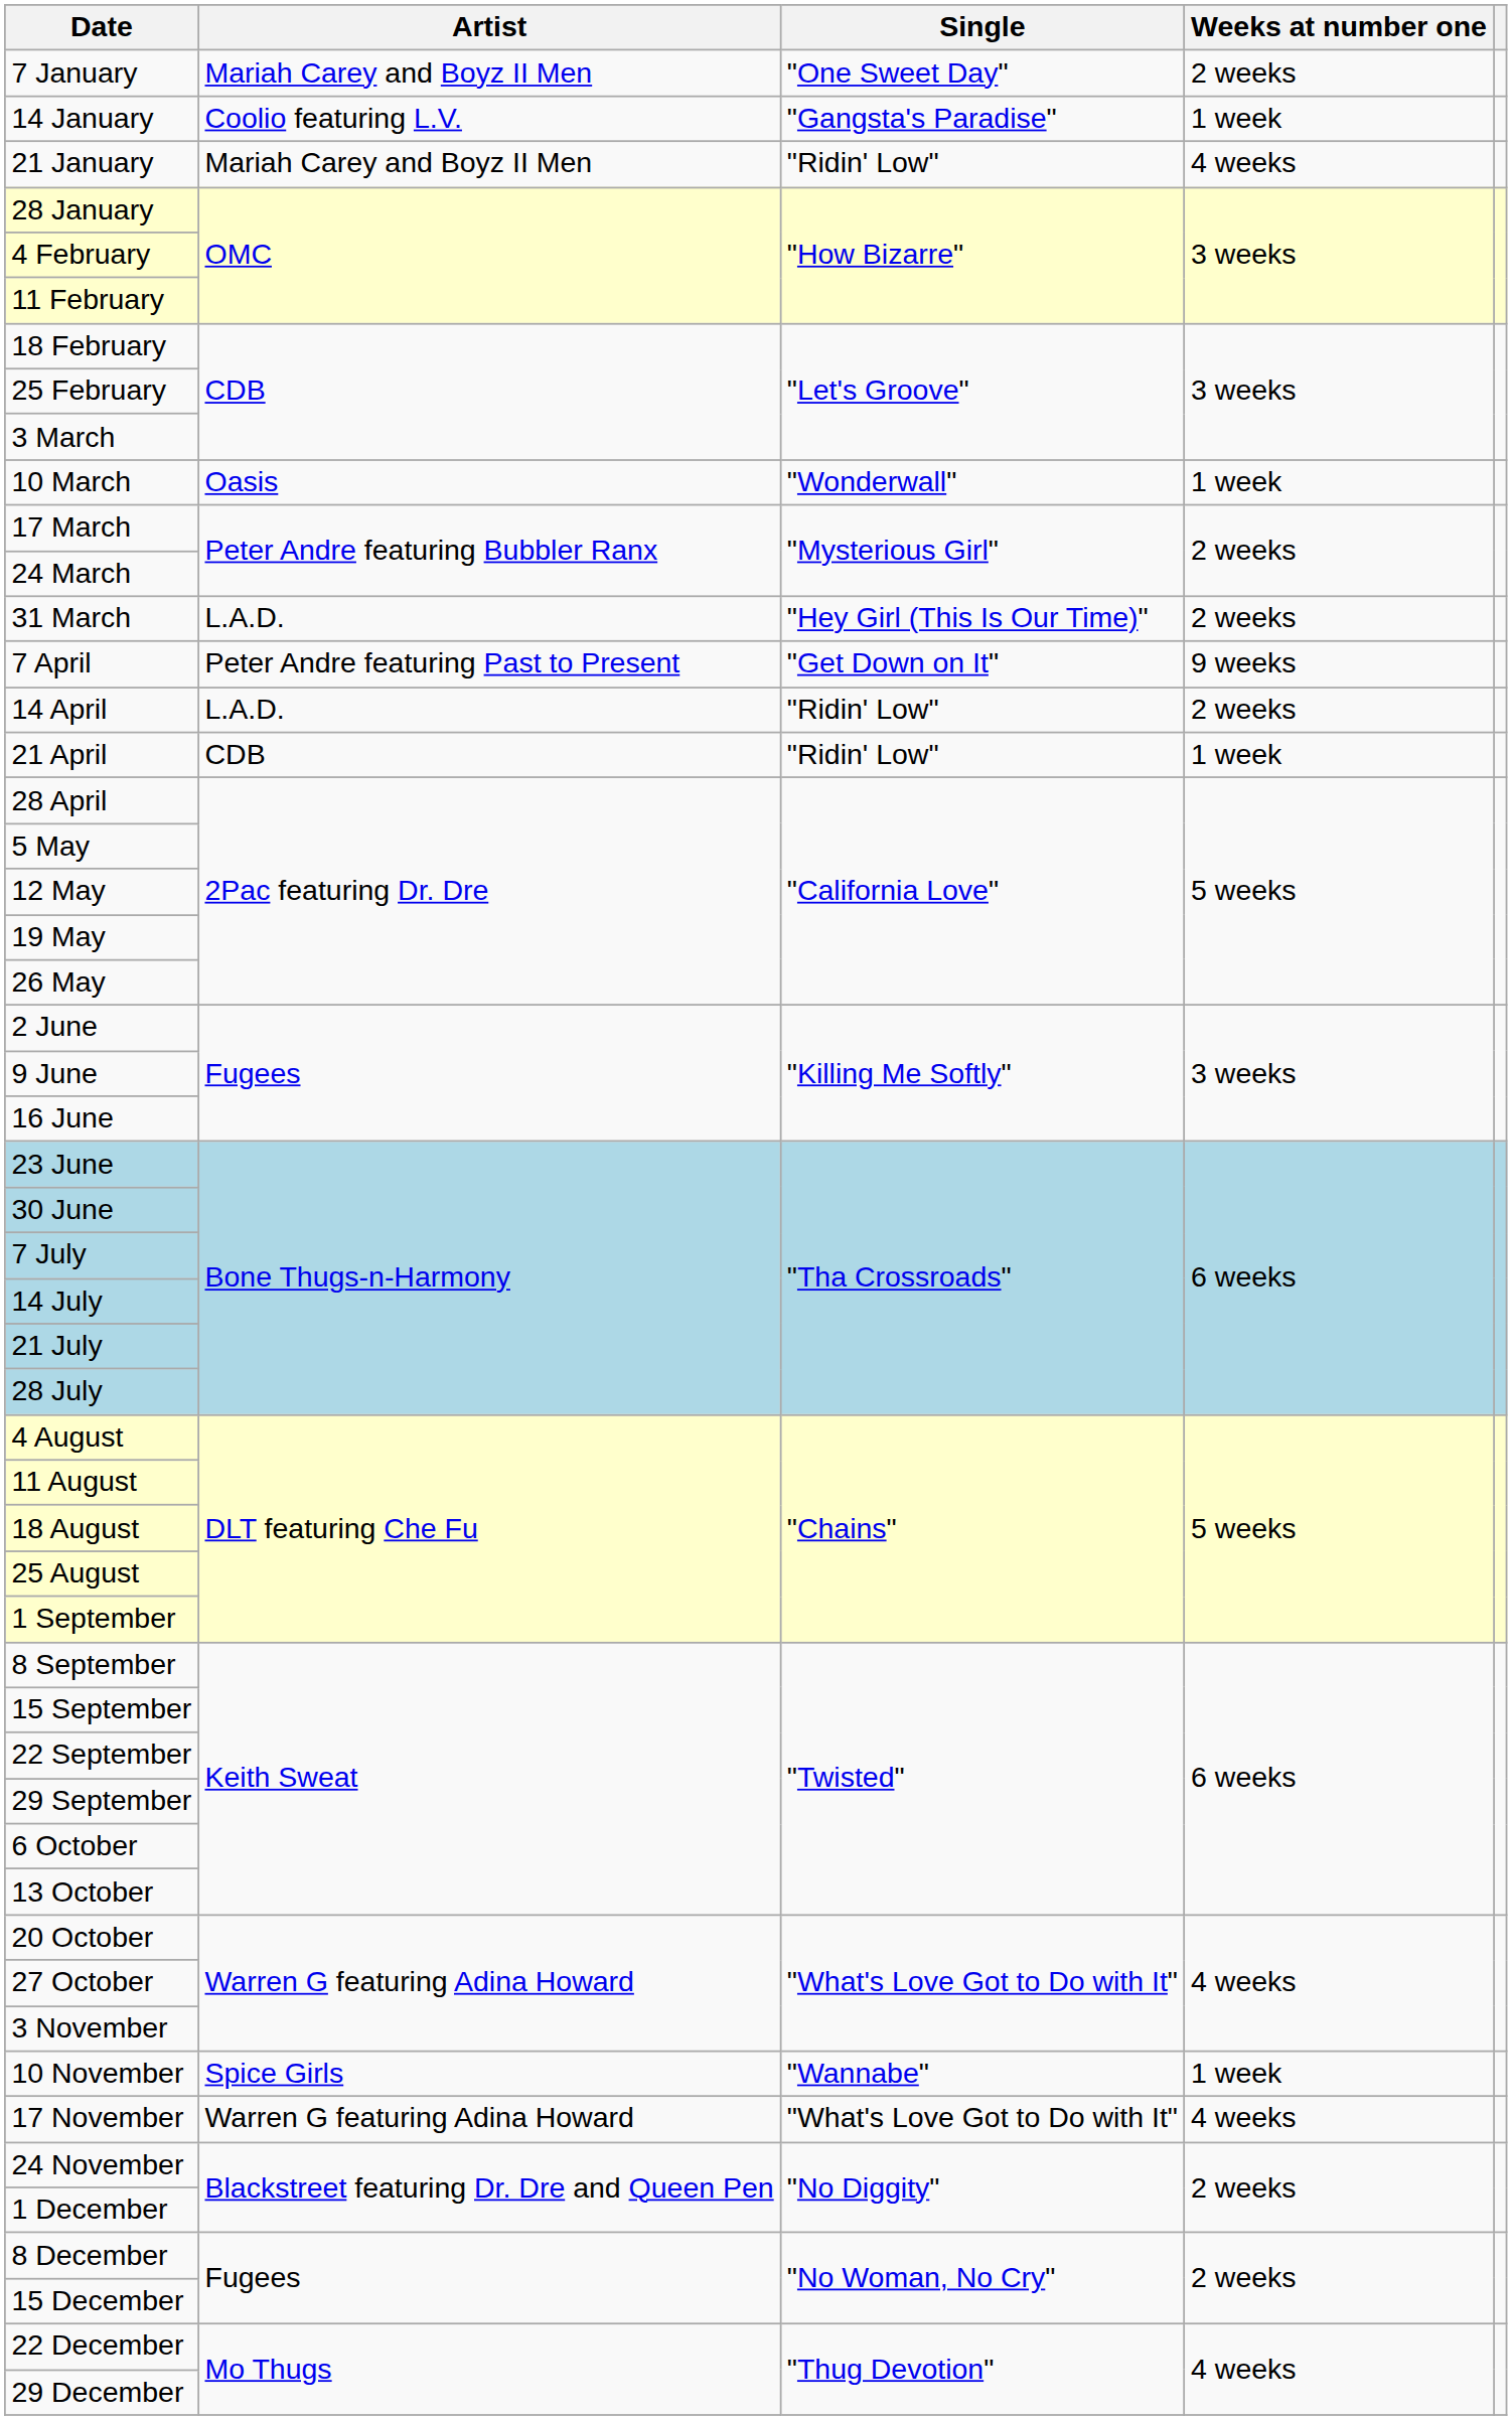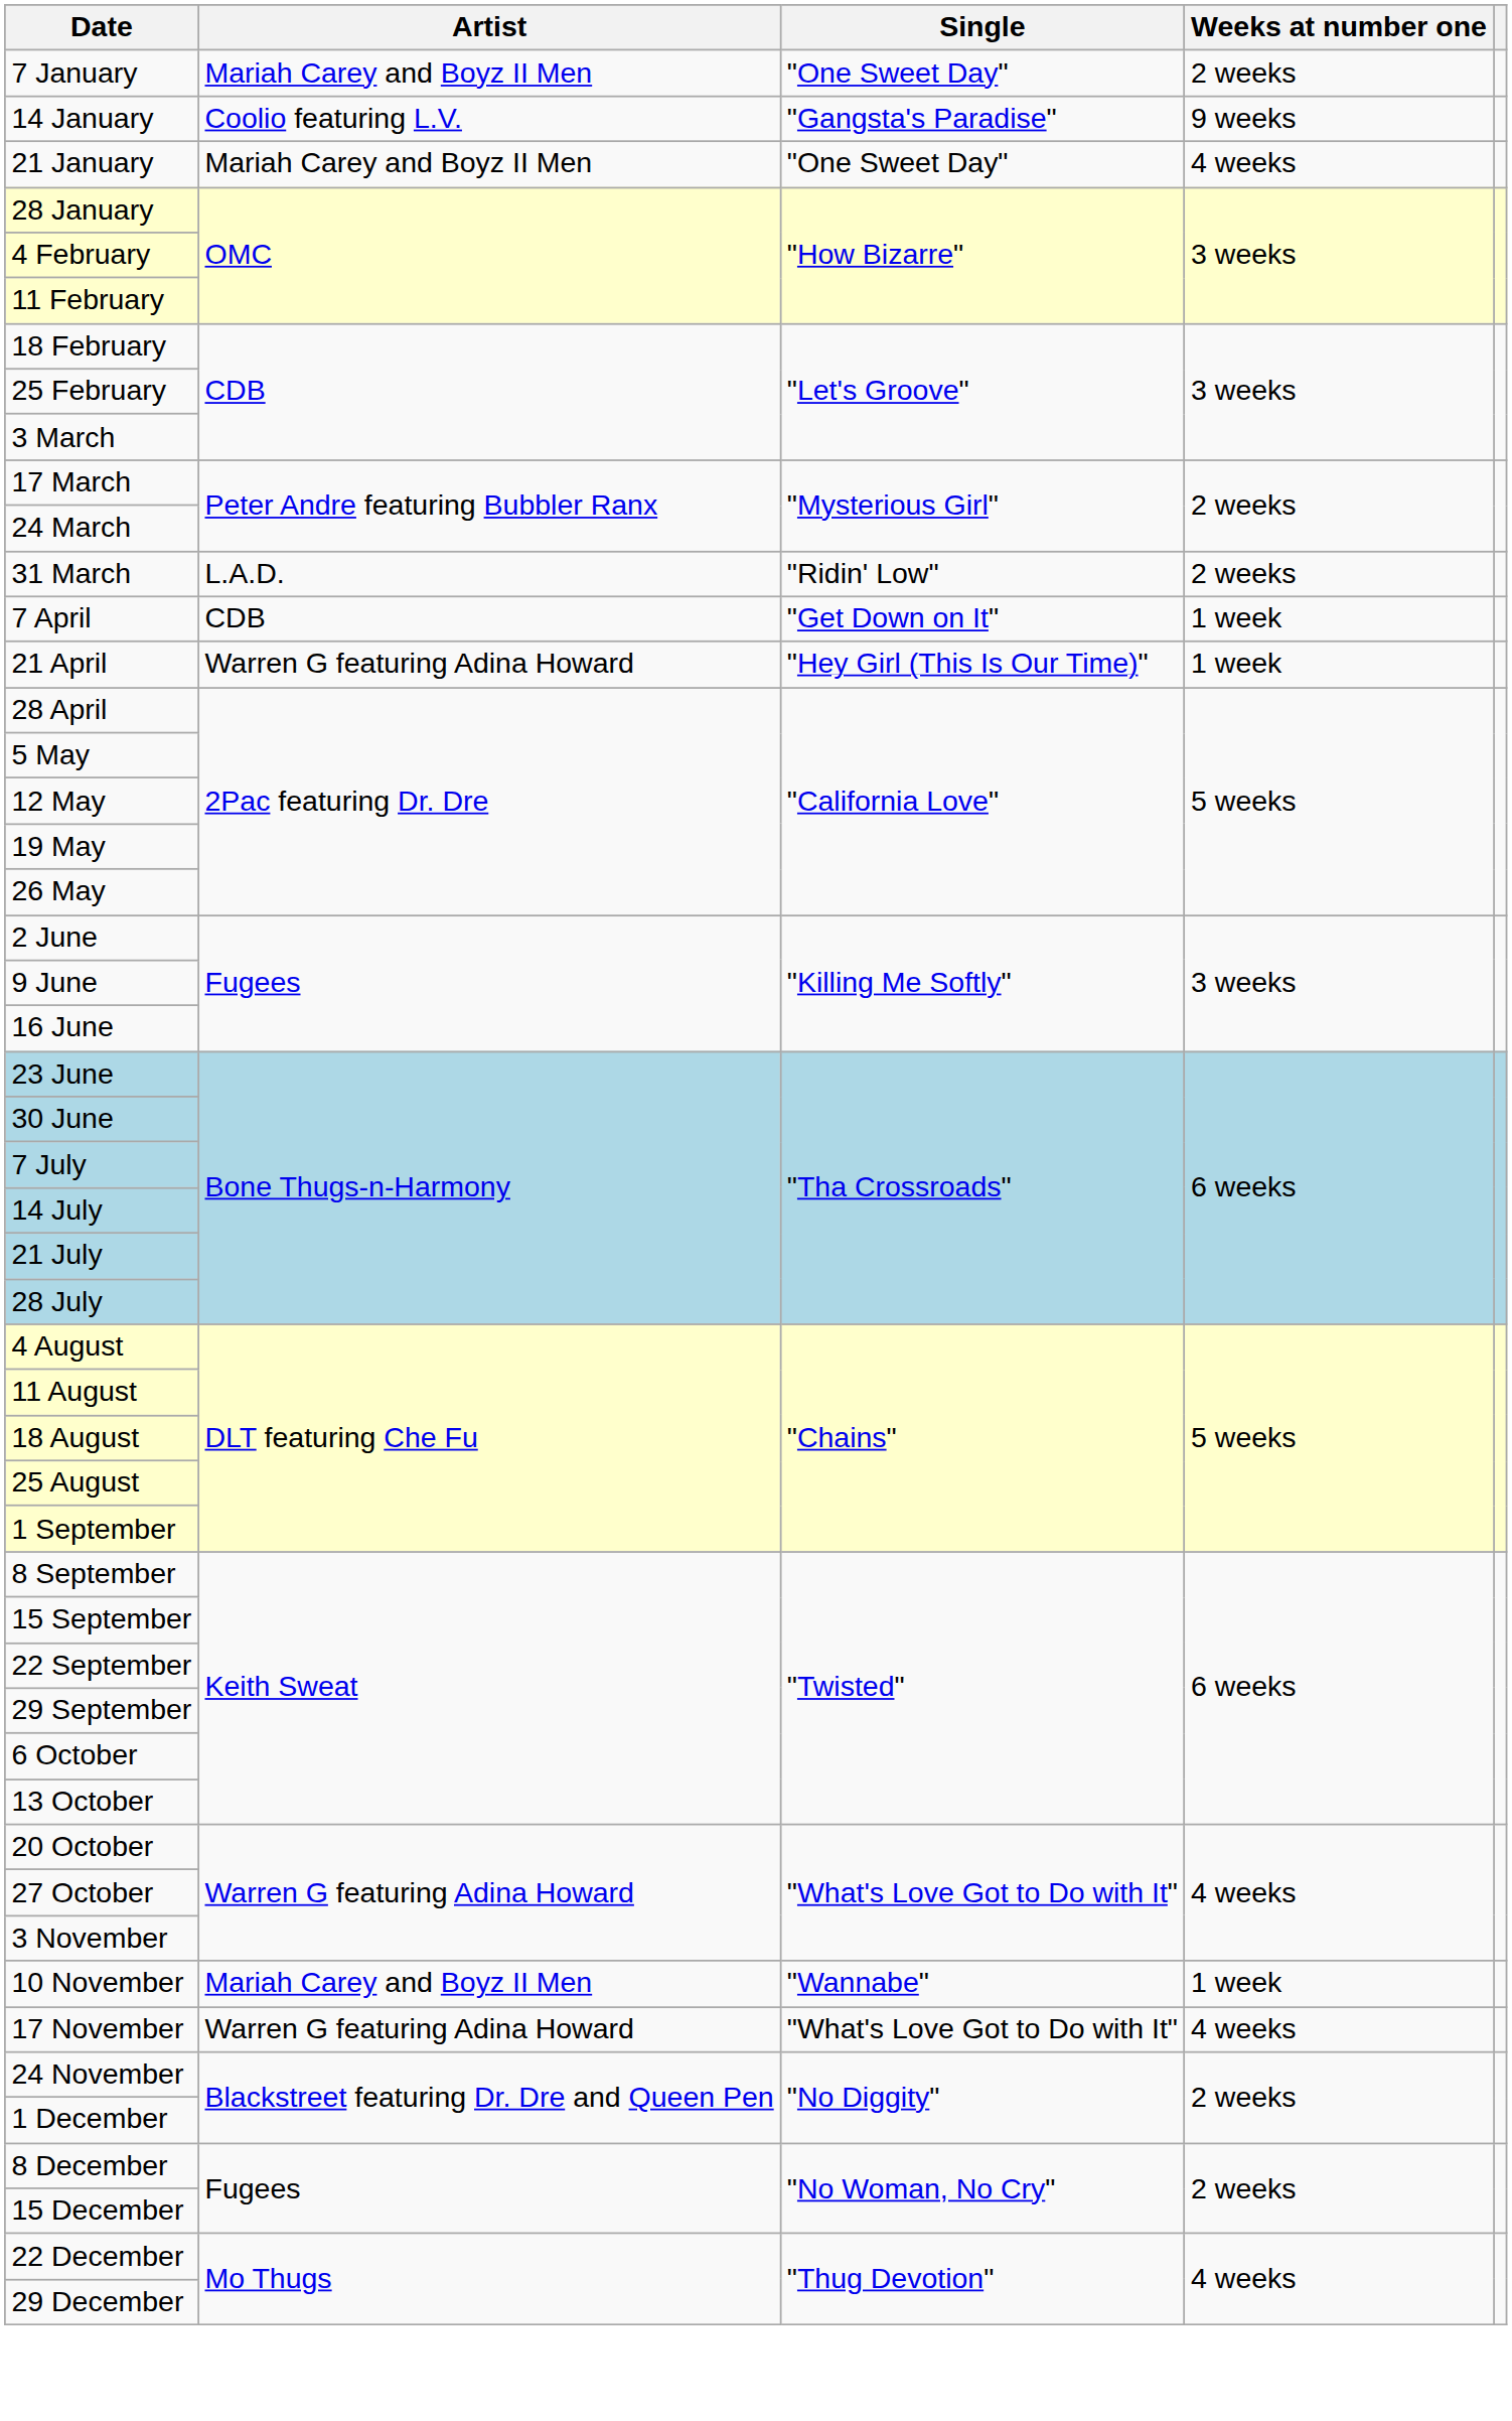14 January | Weeks at number one: 1 week -> 9 weeks
21 January | Single: "Ridin' Low" -> "One Sweet Day"
- row: 10 March | Oasis | "Wonderwall" | 1 week
31 March | Single: "Hey Girl (This Is Our Time)" -> "Ridin' Low"
7 April | Artist: Peter Andre featuring Past to Present -> CDB
7 April | Weeks at number one: 9 weeks -> 1 week
- row: 14 April | L.A.D. | "Ridin' Low" | 2 weeks
21 April | Artist: CDB -> Warren G featuring Adina Howard
21 April | Single: "Ridin' Low" -> "Hey Girl (This Is Our Time)"
10 November | Artist: Spice Girls -> Mariah Carey and Boyz II Men
